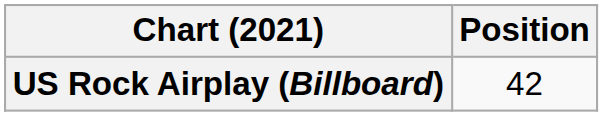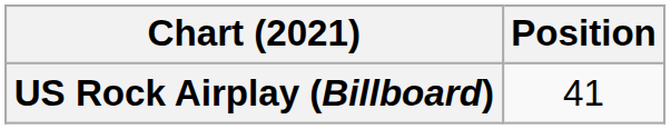US Rock Airplay (Billboard) | Position: 42 -> 41
